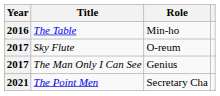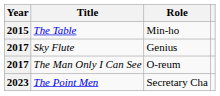The Table | Year: 2016 -> 2015
Sky Flute | Role: O-reum -> Genius
The Man Only I Can See | Role: Genius -> O-reum
The Point Men | Year: 2021 -> 2023
